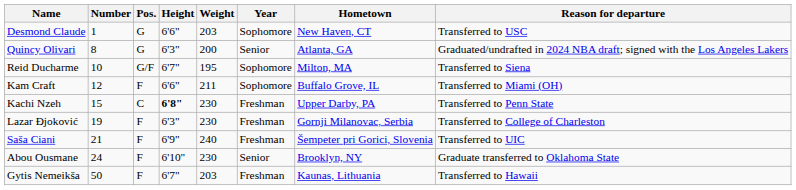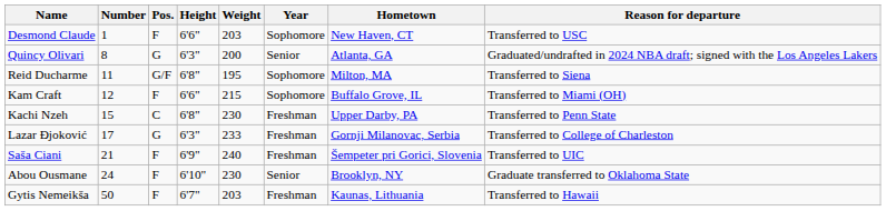Desmond Claude | Pos.: G -> F
Reid Ducharme | Number: 10 -> 11
Reid Ducharme | Height: 6'7" -> 6'8"
Kam Craft | Weight: 211 -> 215
Kachi Nzeh | Height: bold -> normal
Lazar Đjoković | Number: 19 -> 17
Lazar Đjoković | Pos.: F -> G
Lazar Đjoković | Weight: 230 -> 233
